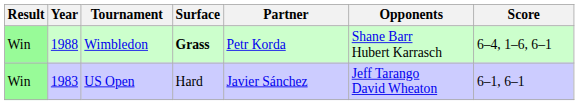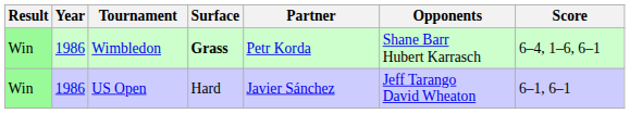Wimbledon | Year: 1988 -> 1986
US Open | Year: 1983 -> 1986
